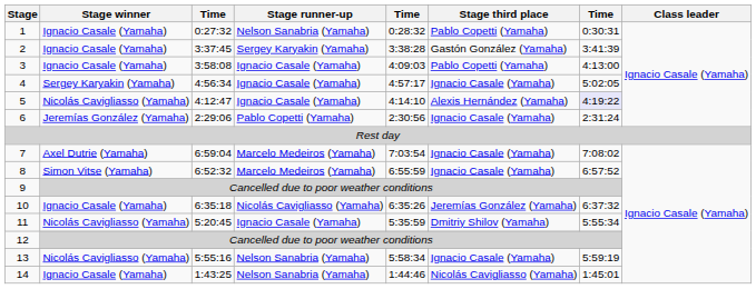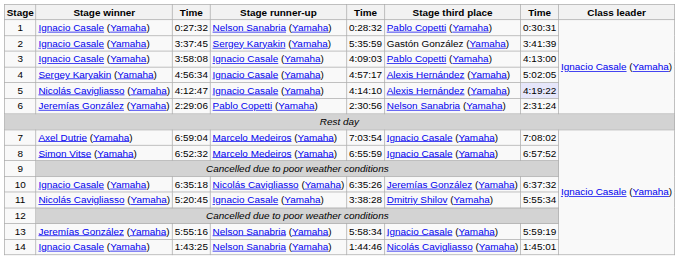2 | column 5: 3:38:28 -> 5:35:59
4 | Stage third place: Ignacio Casale (Yamaha) -> Alexis Hernández (Yamaha)
6 | Stage third place: Ignacio Casale (Yamaha) -> Nelson Sanabria (Yamaha)
11 | column 5: 5:35:59 -> 3:38:28
13 | Stage winner: Nicolás Cavigliasso (Yamaha) -> Jeremías González (Yamaha)
